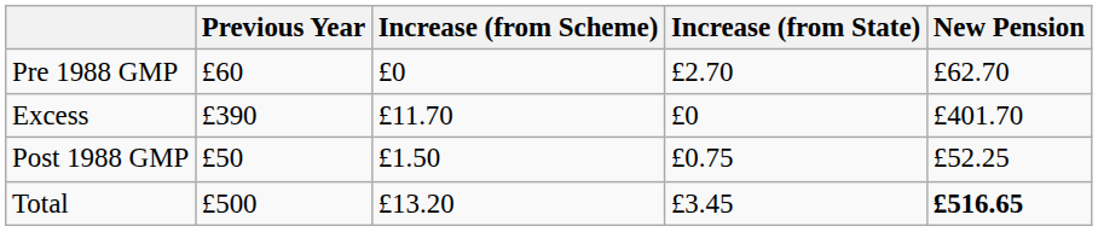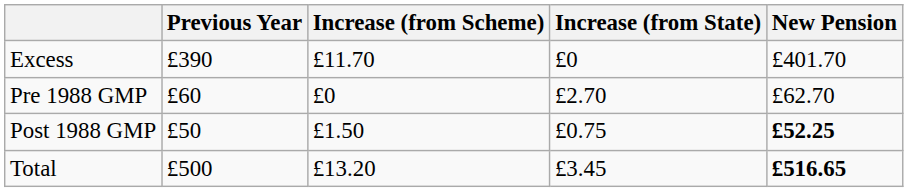rows swapped: Excess <-> Pre 1988 GMP
Post 1988 GMP | New Pension: normal -> bold
